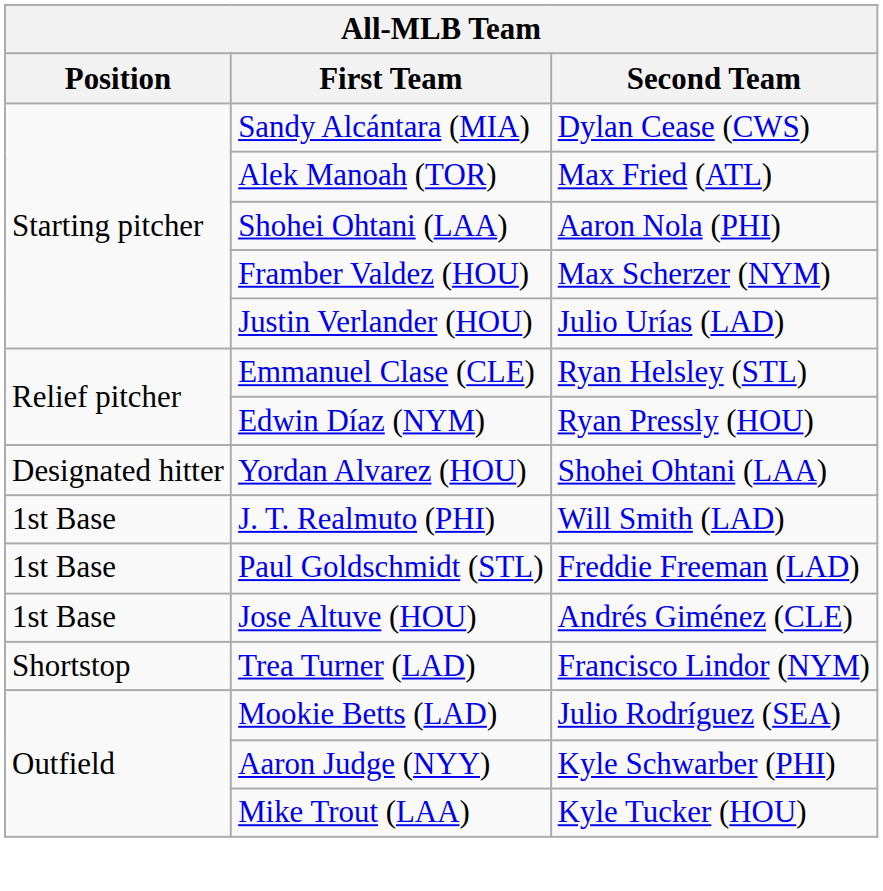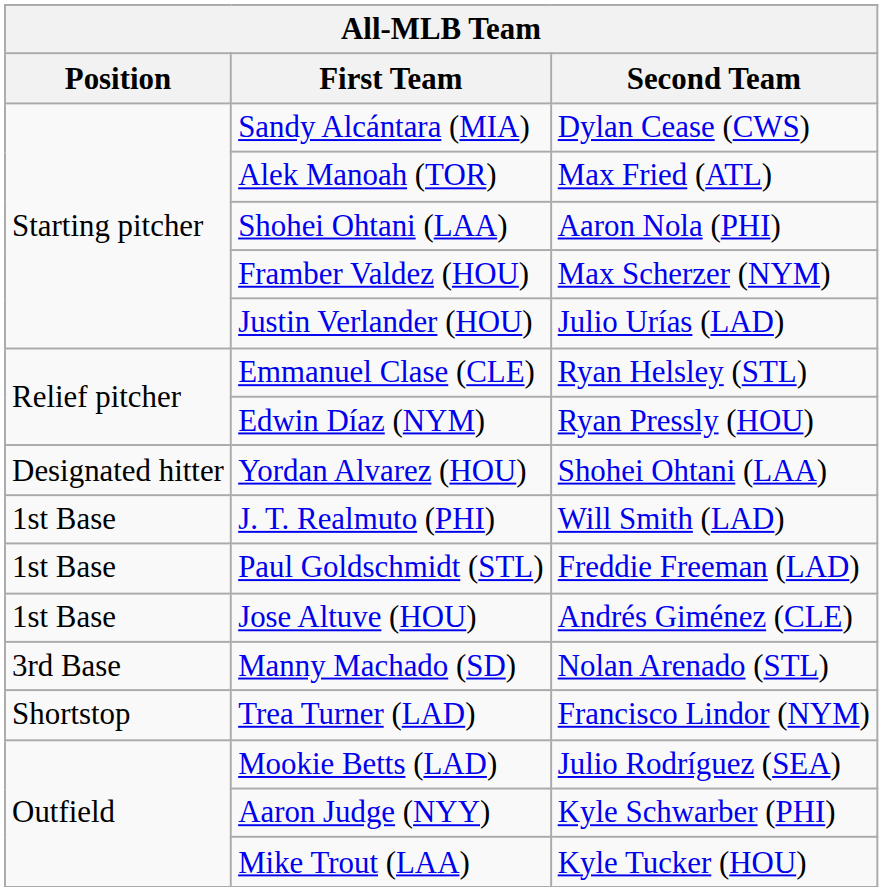+ row: 3rd Base | Manny Machado (SD) | Nolan Arenado (STL)
